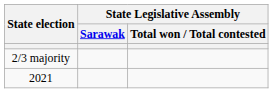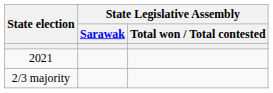rows swapped: 2/3 majority <-> 2021
